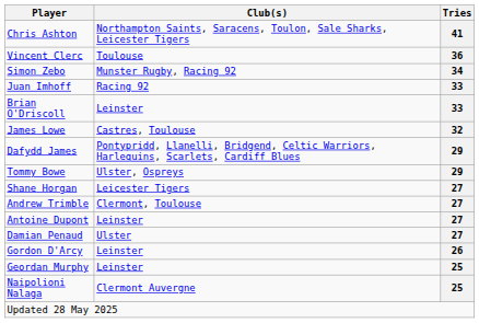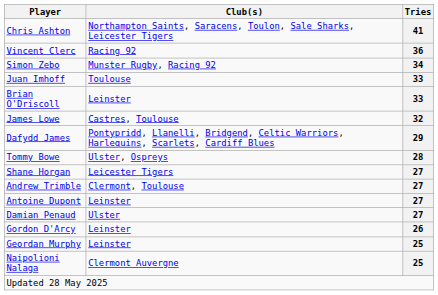Vincent Clerc | Club(s): Toulouse -> Racing 92
Juan Imhoff | Club(s): Racing 92 -> Toulouse
Tommy Bowe | Tries: 29 -> 28
